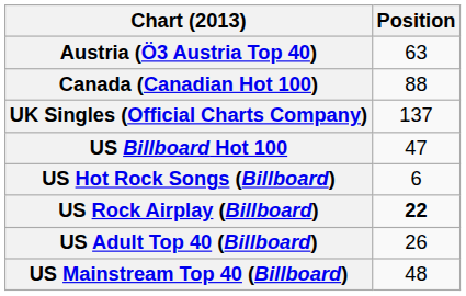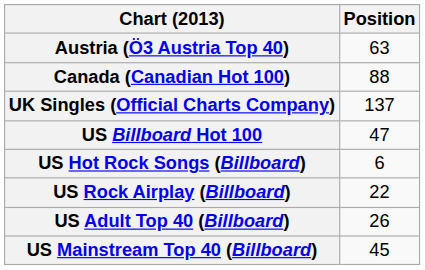US Rock Airplay (Billboard) | Position: bold -> normal
US Mainstream Top 40 (Billboard) | Position: 48 -> 45
